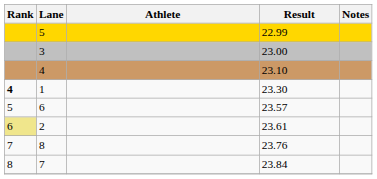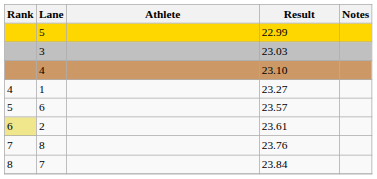3 | Result: 23.00 -> 23.03
1 | Rank: bold -> normal
1 | Result: 23.30 -> 23.27
